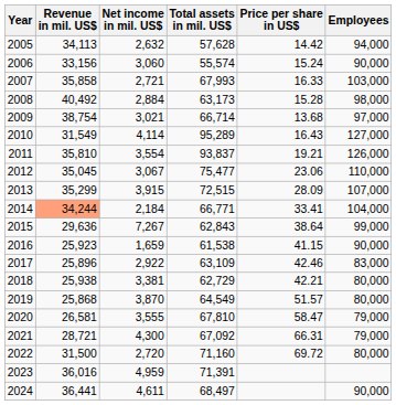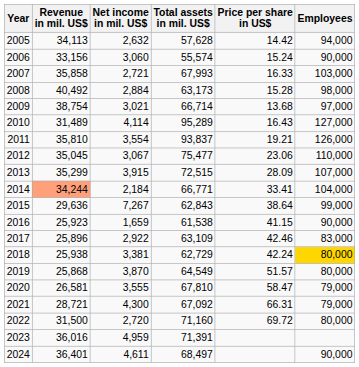2010 | Revenue in mil. US$: 31,549 -> 31,489
2018 | Price per share in US$: 42.21 -> 42.24
2018 | Employees: no background -> gold background
2024 | Revenue in mil. US$: 36,441 -> 36,401
